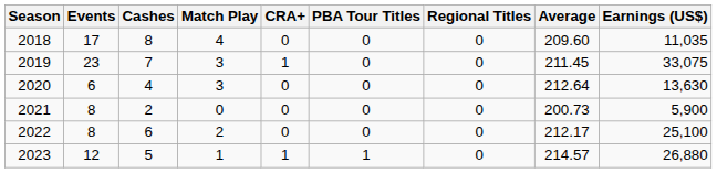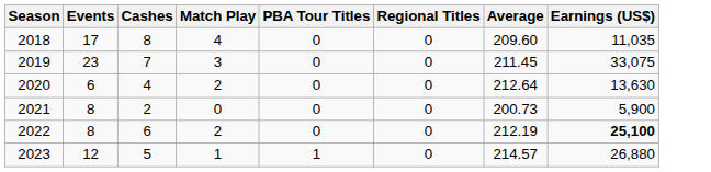- column: CRA+ | 0 | 1 | 0 | 0 | 0 | 1
2020 | Match Play: 3 -> 2
2022 | Average: 212.17 -> 212.19
2022 | Earnings (US$): normal -> bold
